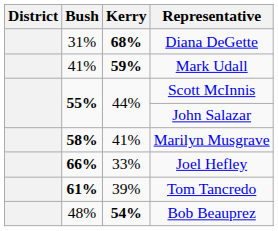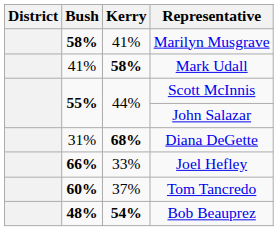rows swapped: Diana DeGette <-> Marilyn Musgrave
Mark Udall | Kerry: 59% -> 58%
Tom Tancredo | Bush: 61% -> 60%
Tom Tancredo | Kerry: 39% -> 37%
Bob Beauprez | Bush: normal -> bold
